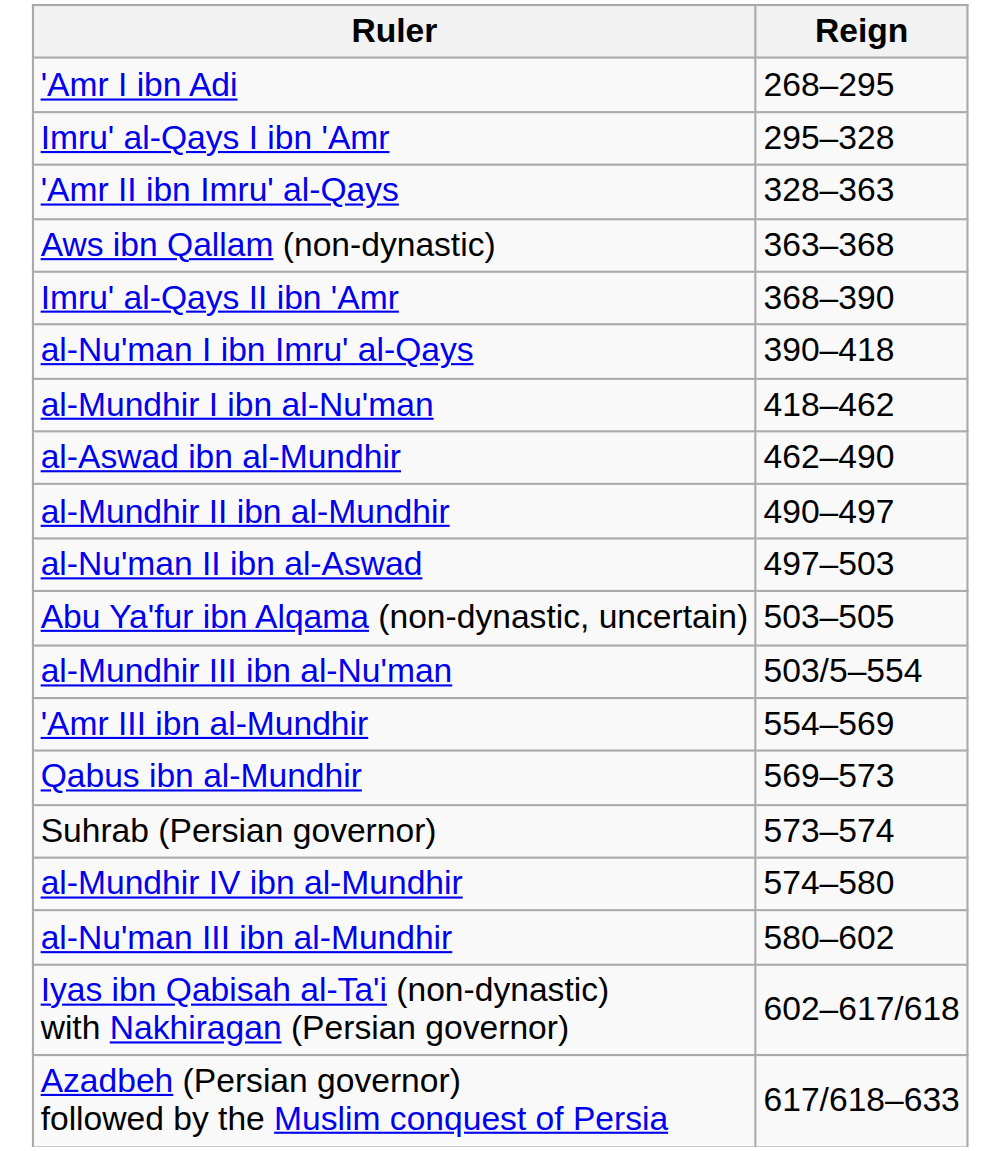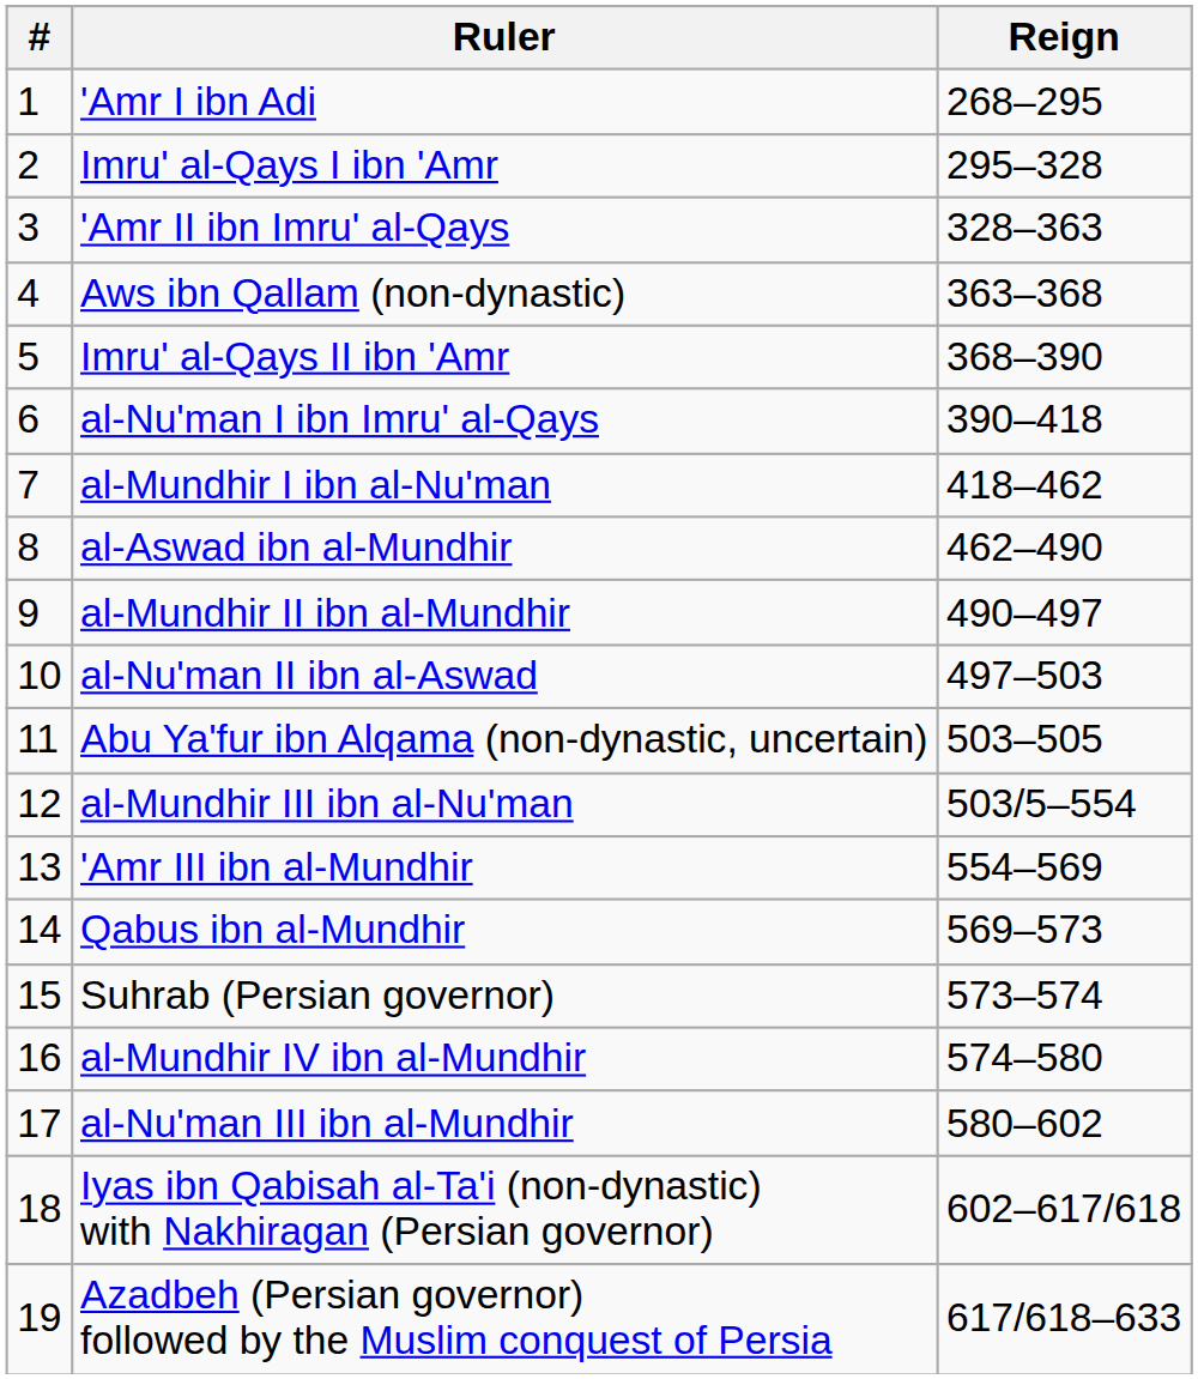+ column: # | 1 | 2 | 3 | 4 | 5 | 6 | 7 | 8 | 9 | 10 | 11 | 12 | 13 | 14 | 15 | 16 | 17 | 18 | 19
